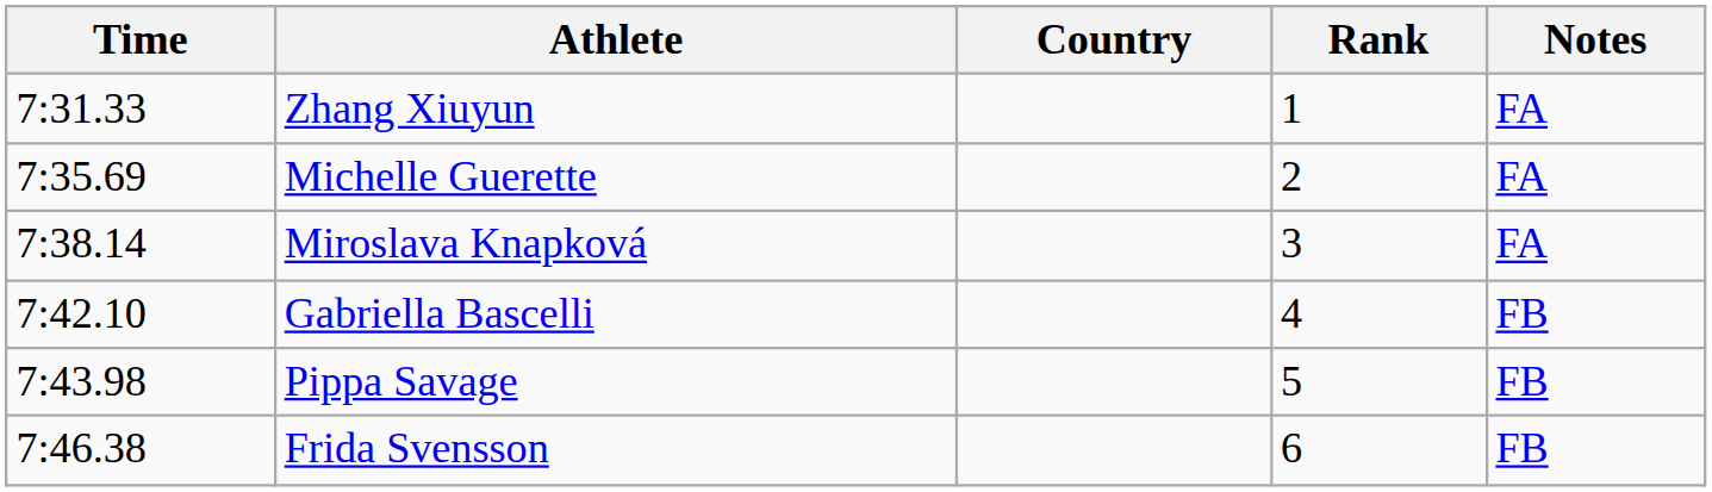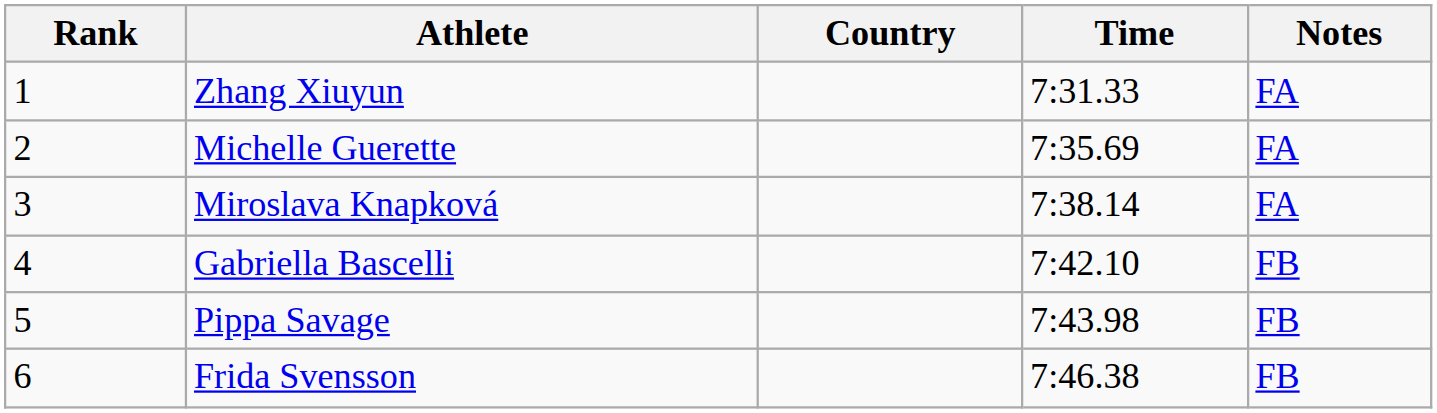columns swapped: Rank <-> Time
